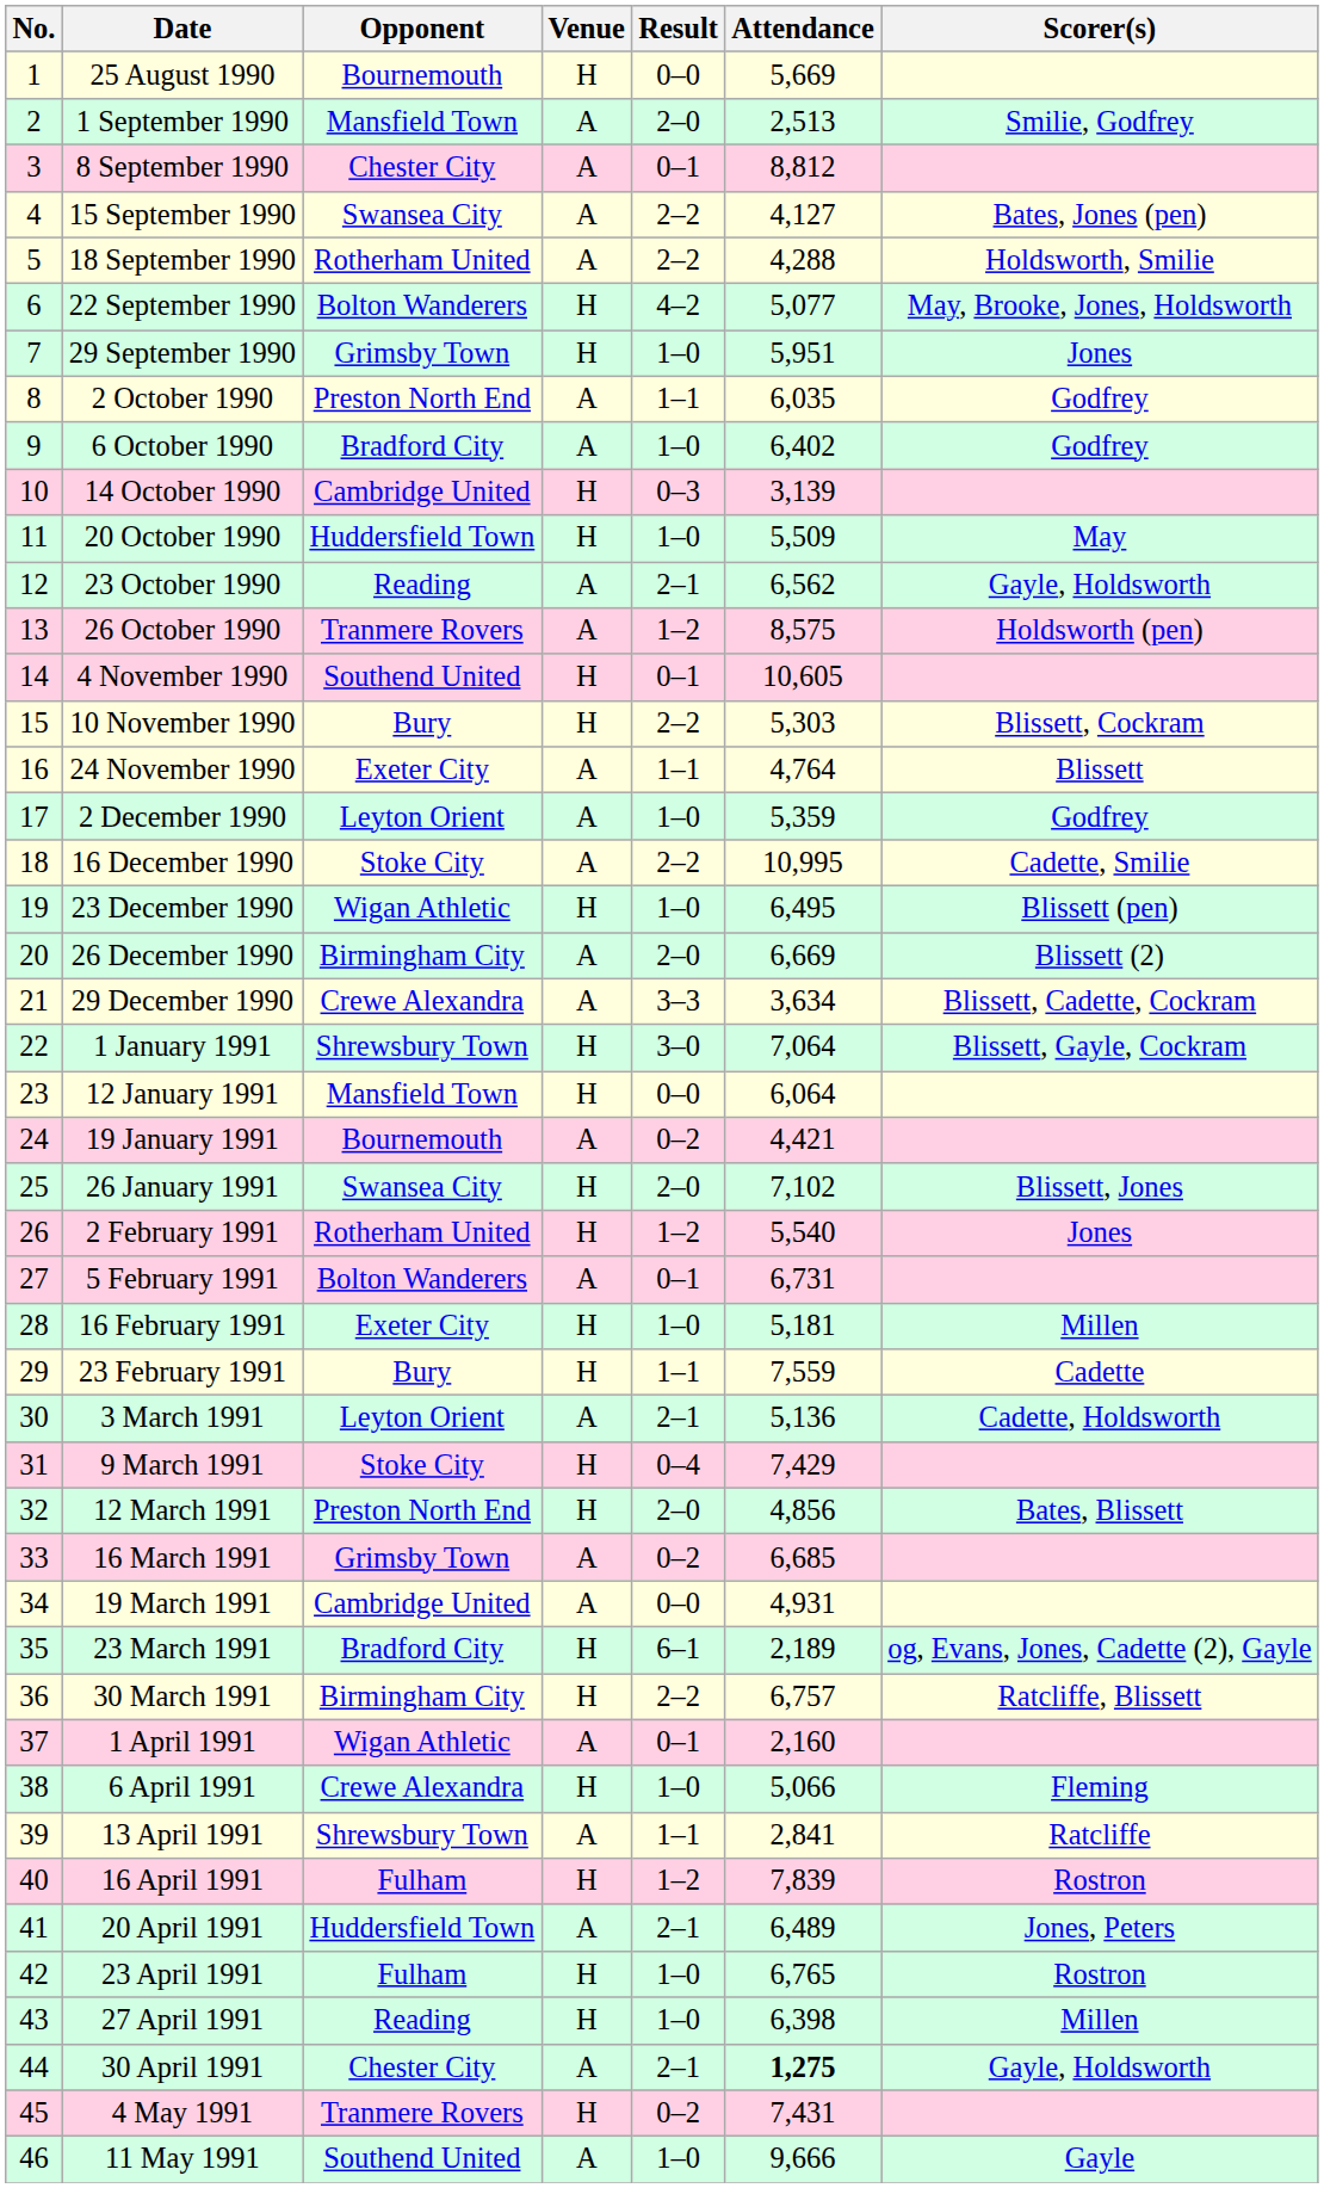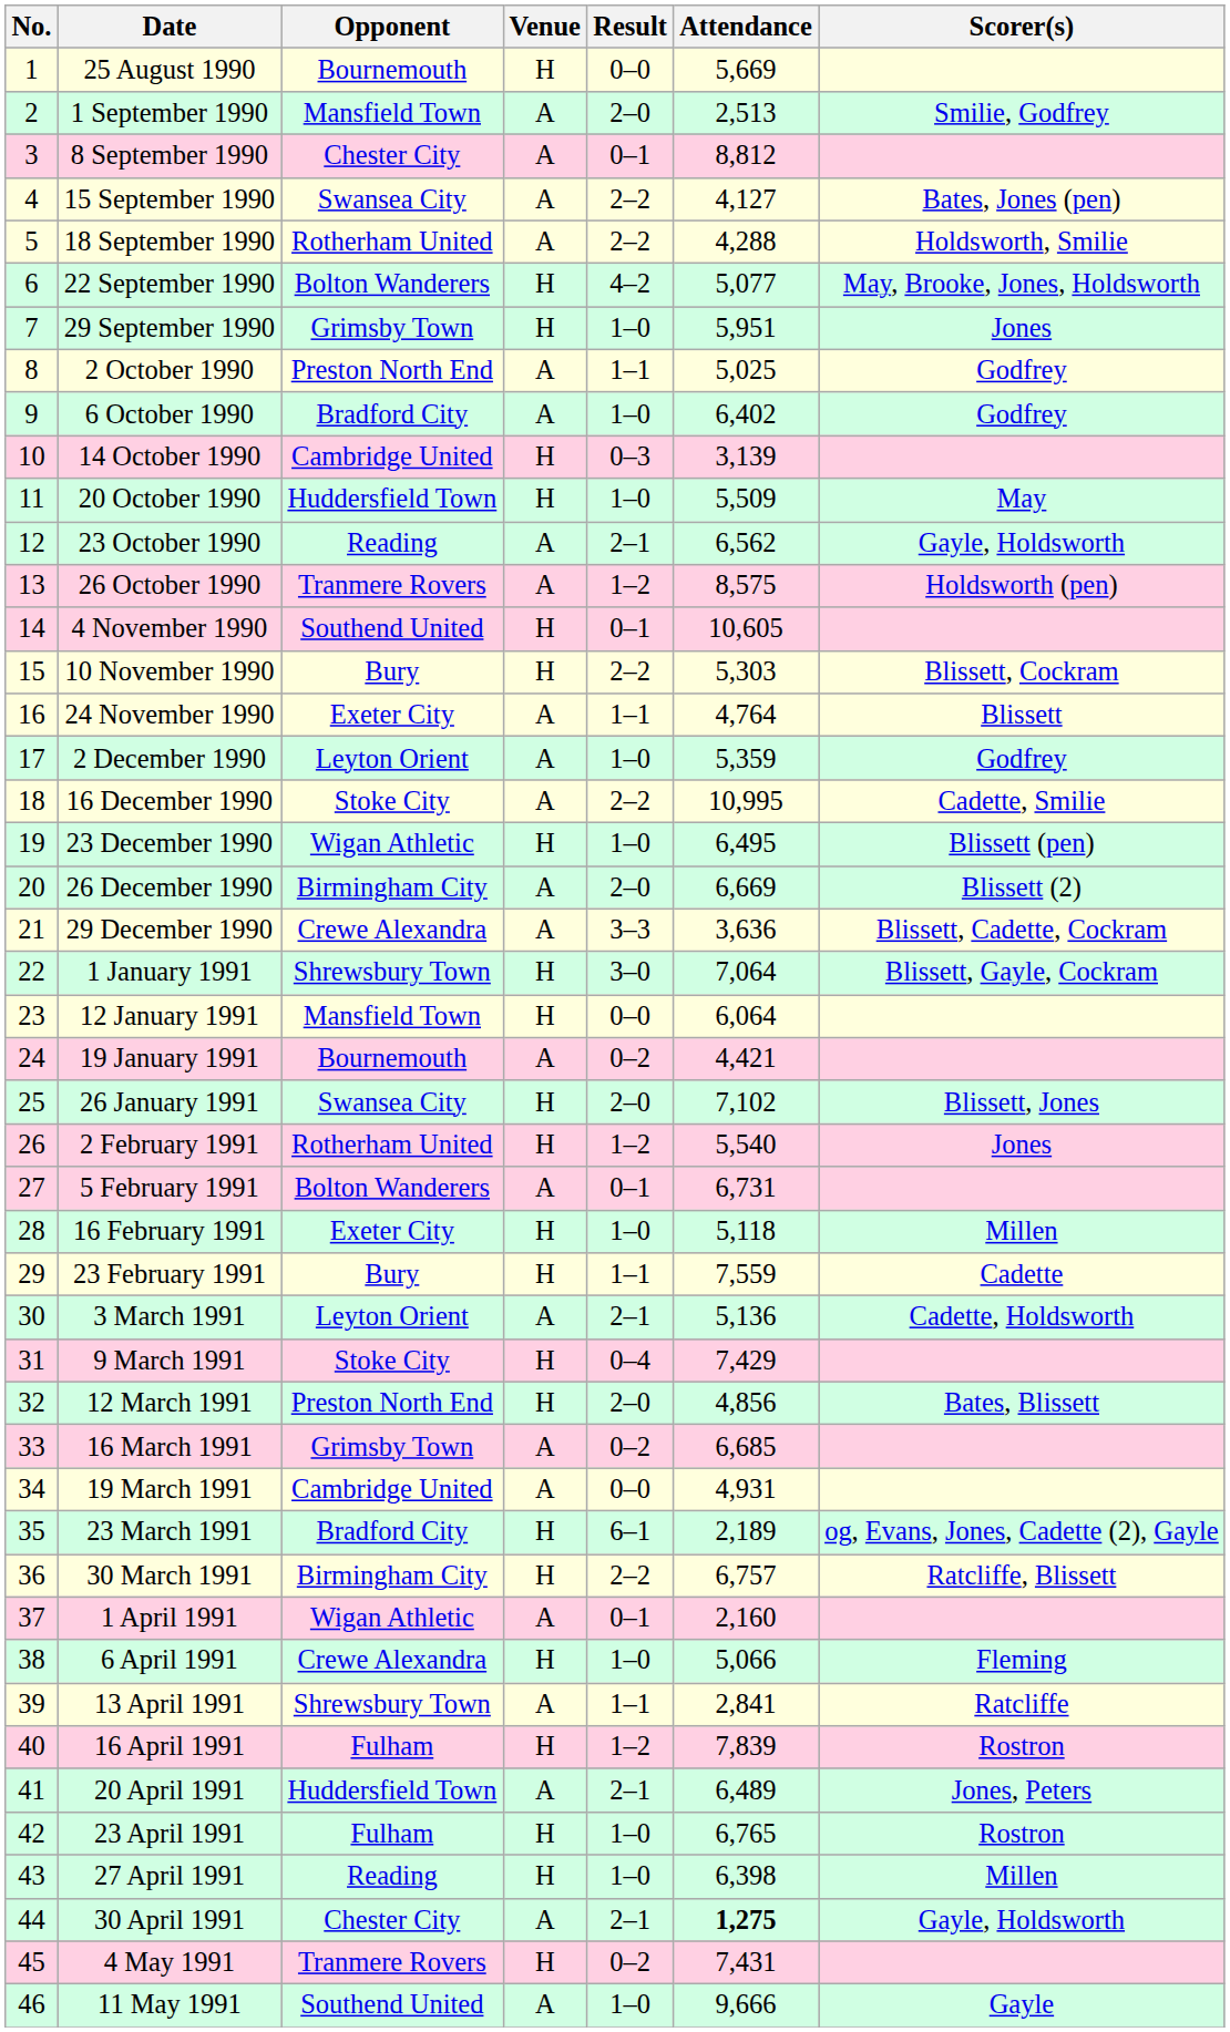2 October 1990 | Attendance: 6,035 -> 5,025
29 December 1990 | Attendance: 3,634 -> 3,636
16 February 1991 | Attendance: 5,181 -> 5,118
